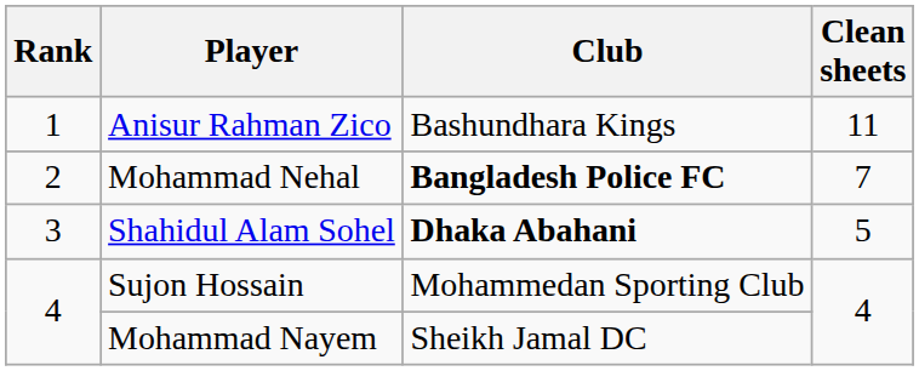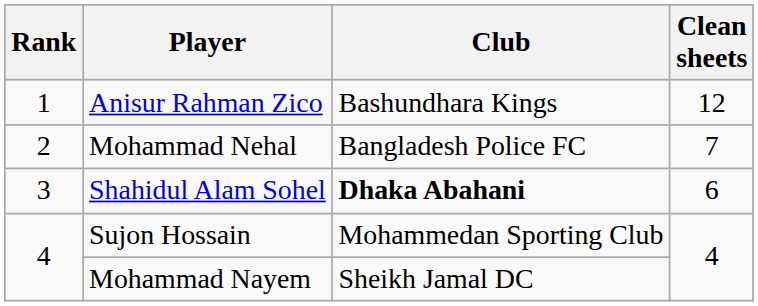Anisur Rahman Zico | Clean sheets: 11 -> 12
Mohammad Nehal | Club: bold -> normal
Shahidul Alam Sohel | Clean sheets: 5 -> 6
